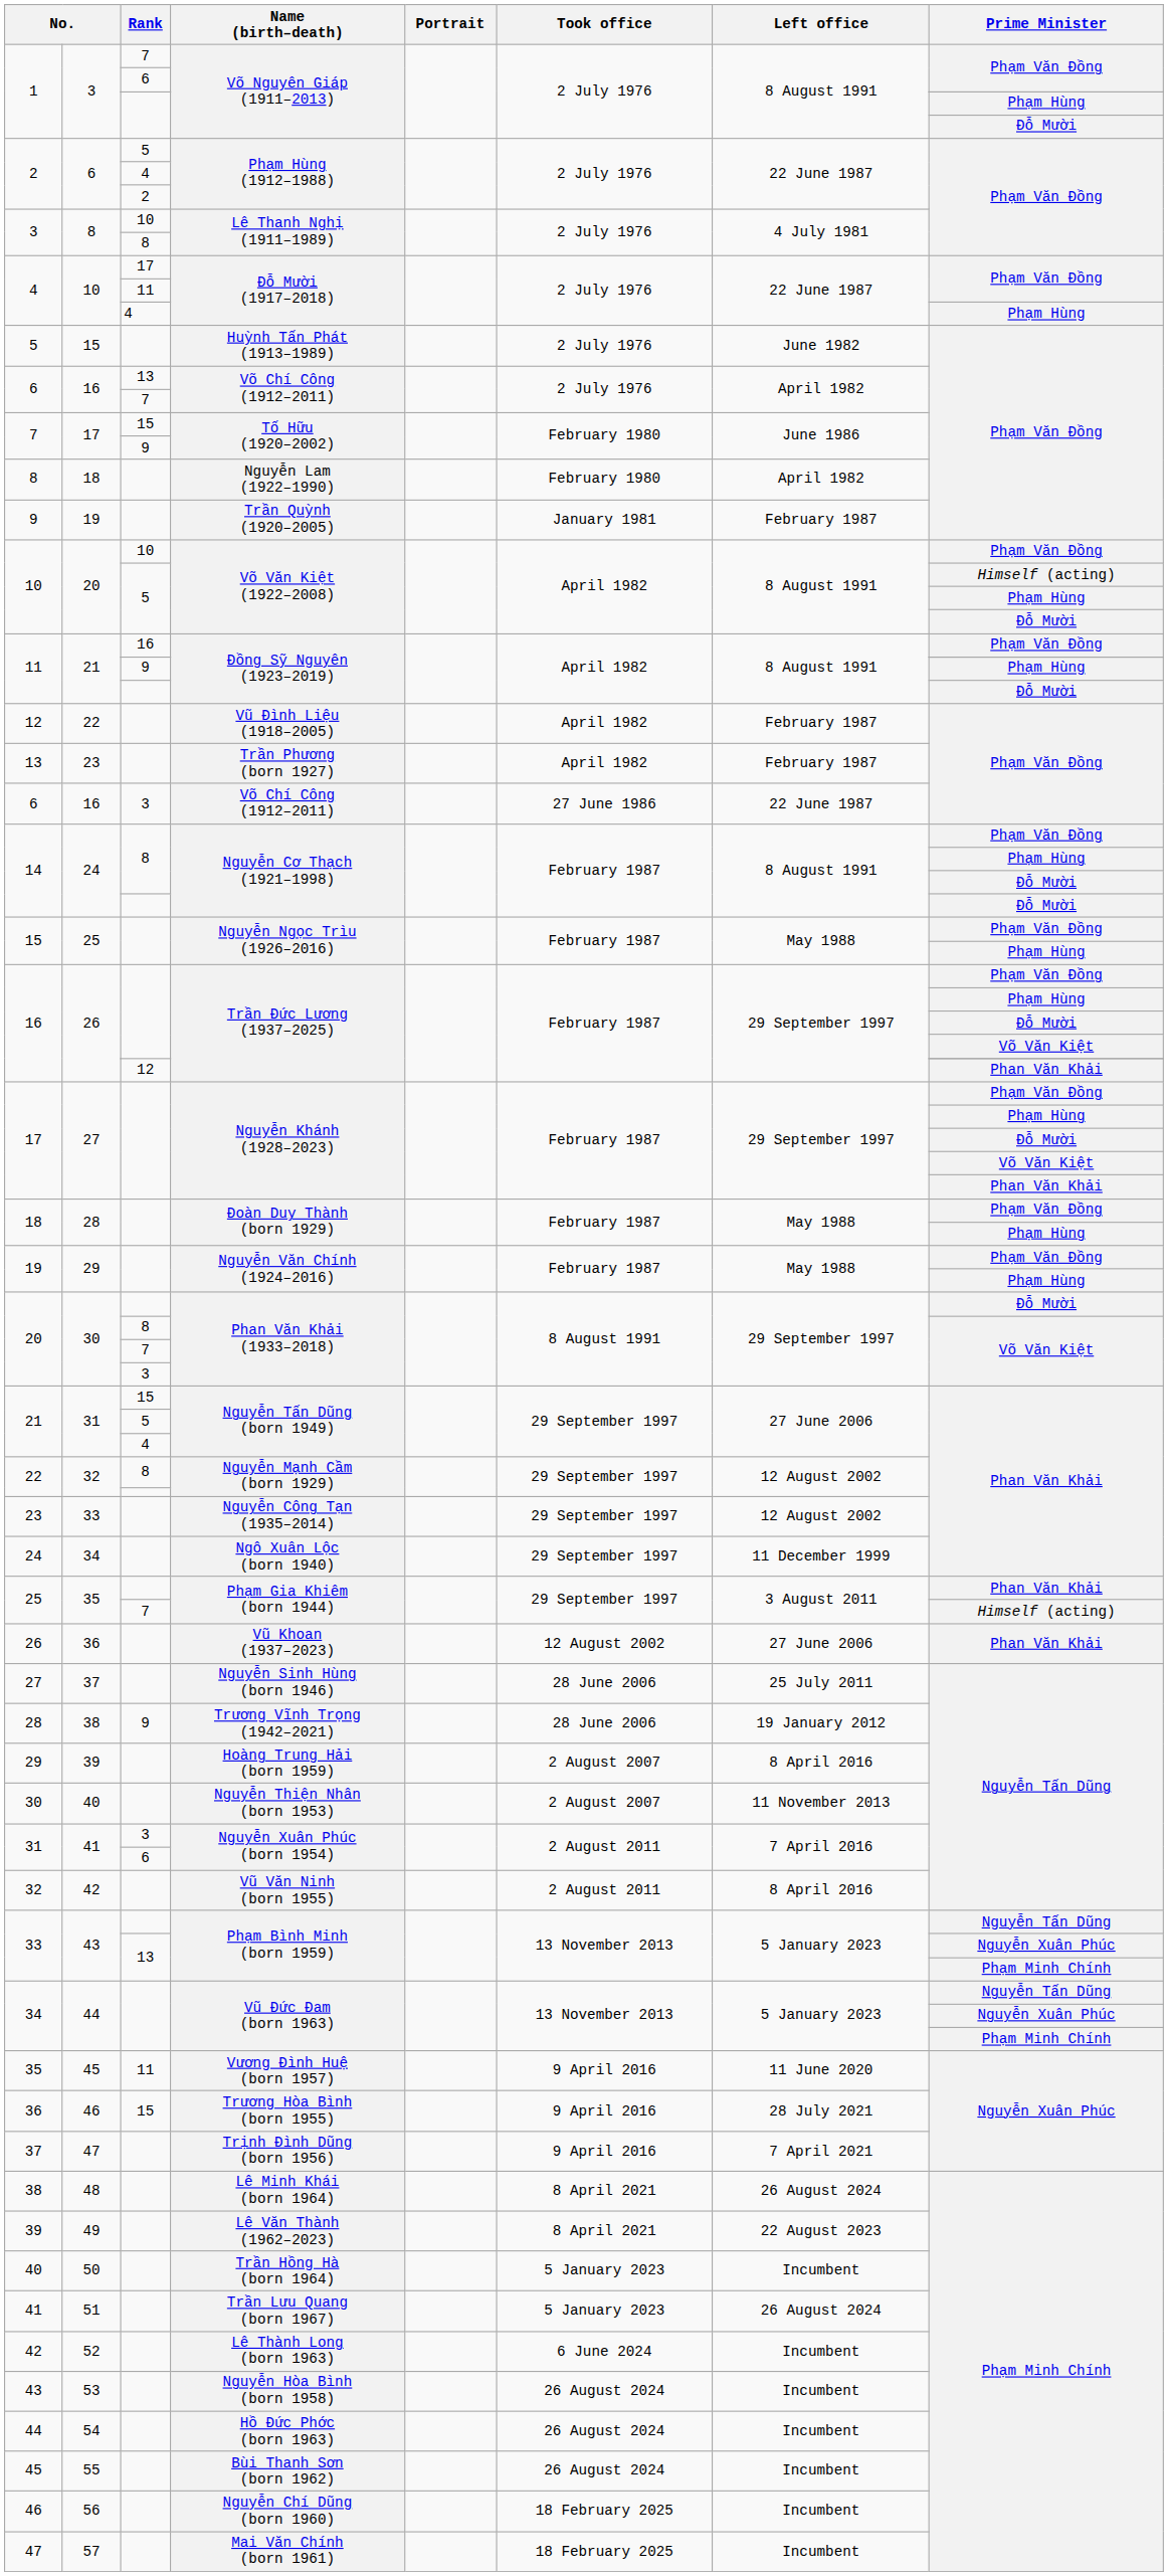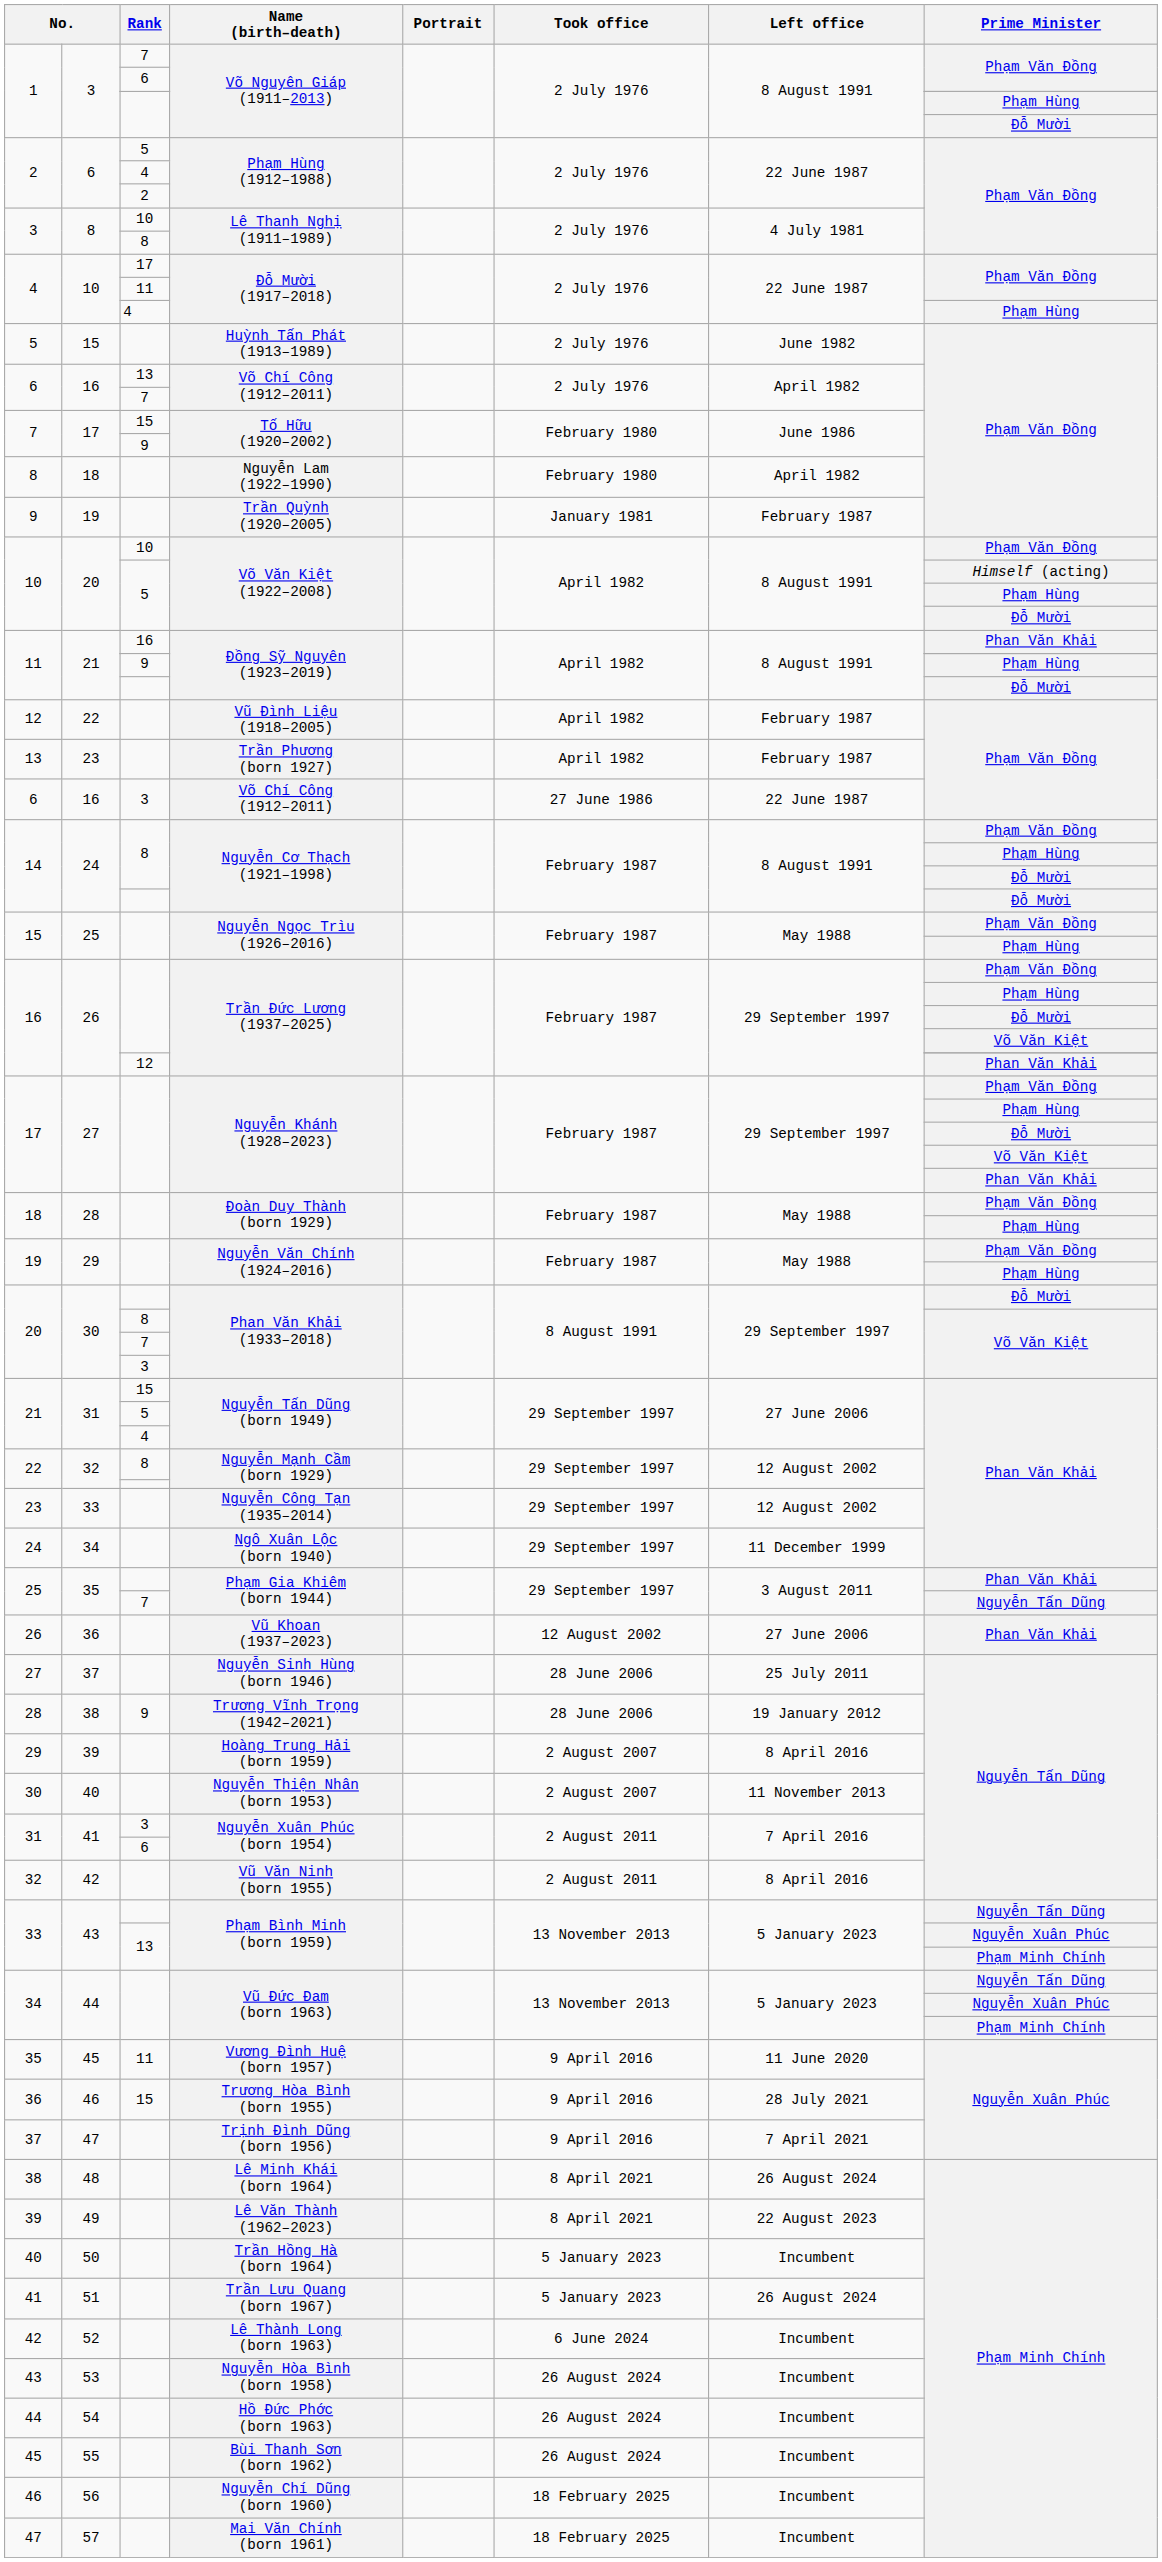11 / 16 | Prime Minister: Phạm Văn Đồng -> Phan Văn Khải
25 / 7 | Prime Minister: Himself (acting) -> Nguyễn Tấn Dũng
